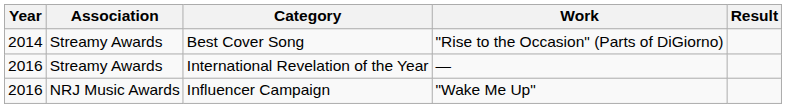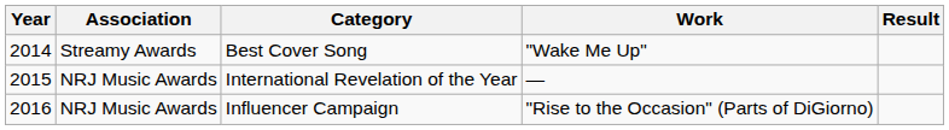Best Cover Song | Work: "Rise to the Occasion" (Parts of DiGiorno) -> "Wake Me Up"
International Revelation of the Year | Year: 2016 -> 2015
International Revelation of the Year | Association: Streamy Awards -> NRJ Music Awards
Influencer Campaign | Work: "Wake Me Up" -> "Rise to the Occasion" (Parts of DiGiorno)
